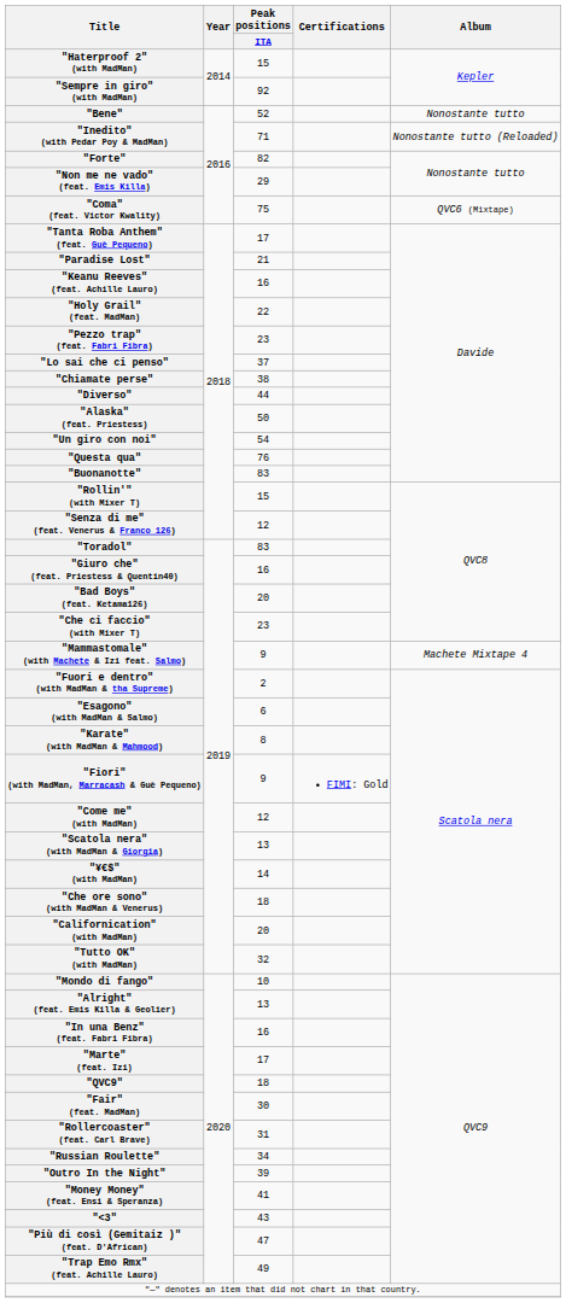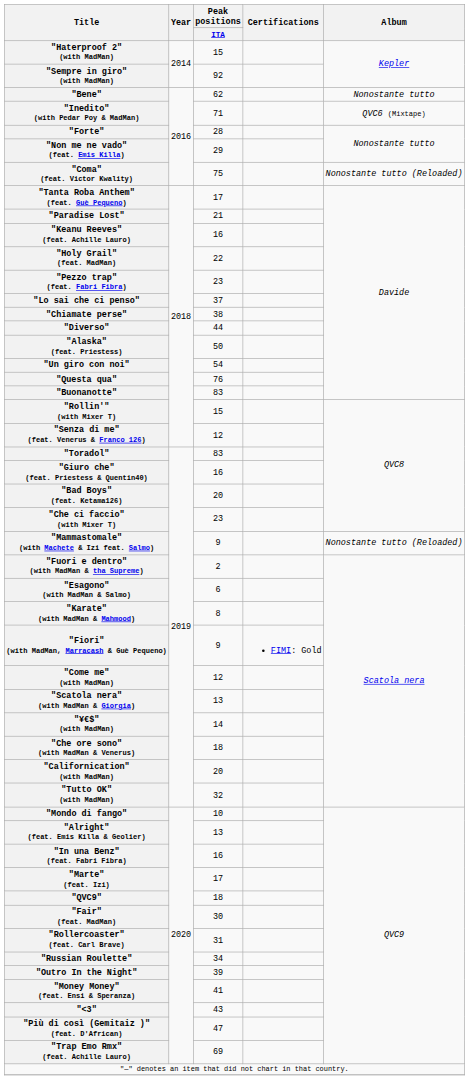"Bene" | Peak positions / ITA: 52 -> 62
"Inedito" (with Pedar Poy & MadMan) | Album: Nonostante tutto (Reloaded) -> QVC6 (Mixtape)
"Forte" | Peak positions / ITA: 82 -> 28
"Coma" (feat. Victor Kwality) | Album: QVC6 (Mixtape) -> Nonostante tutto (Reloaded)
"Mammastomale" (with Machete & Izi feat. Salmo) | Album: Machete Mixtape 4 -> Nonostante tutto (Reloaded)
"Trap Emo Rmx" (feat. Achille Lauro) | Peak positions / ITA: 49 -> 69
